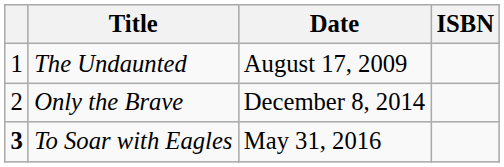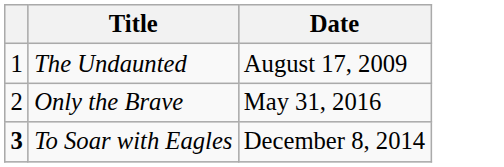- column: ISBN
Only the Brave | Date: December 8, 2014 -> May 31, 2016
To Soar with Eagles | Date: May 31, 2016 -> December 8, 2014
